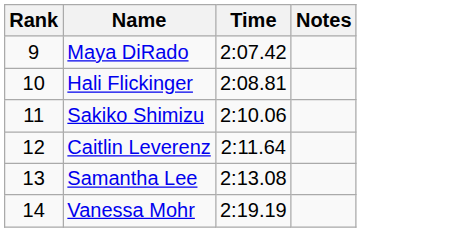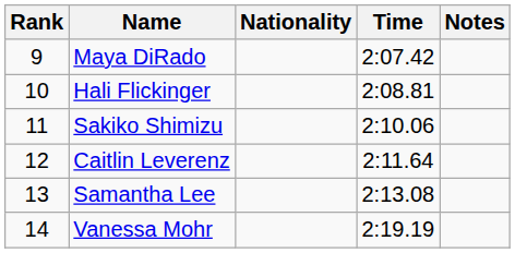+ column: Nationality
